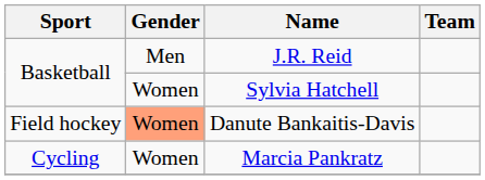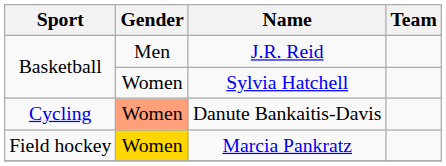Danute Bankaitis-Davis | Sport: Field hockey -> Cycling
Marcia Pankratz | Sport: Cycling -> Field hockey
Marcia Pankratz | Gender: no background -> gold background
